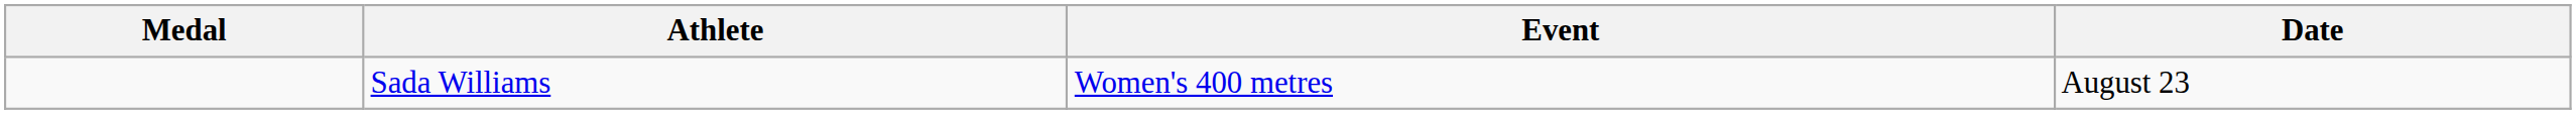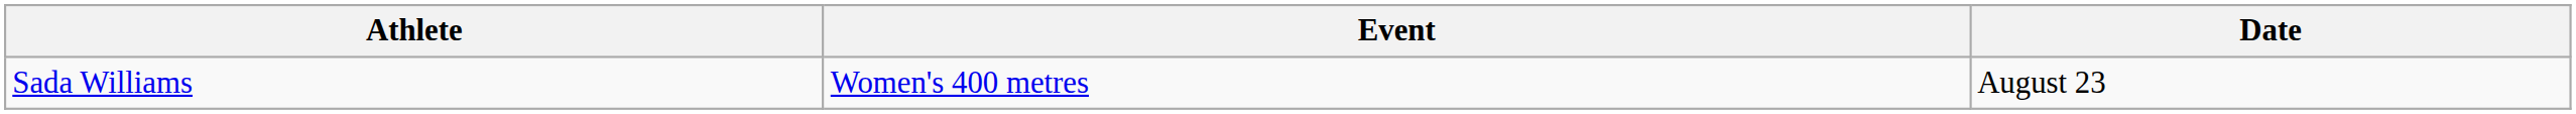- column: Medal
